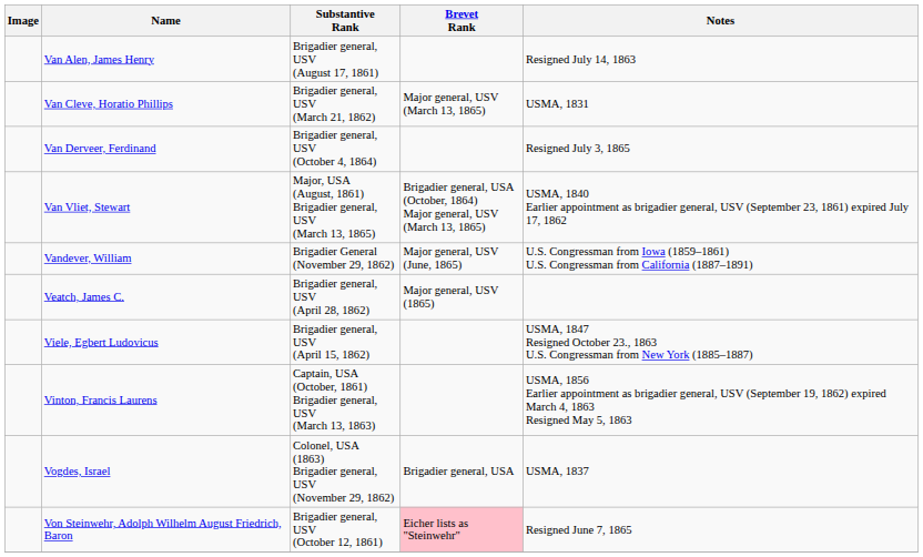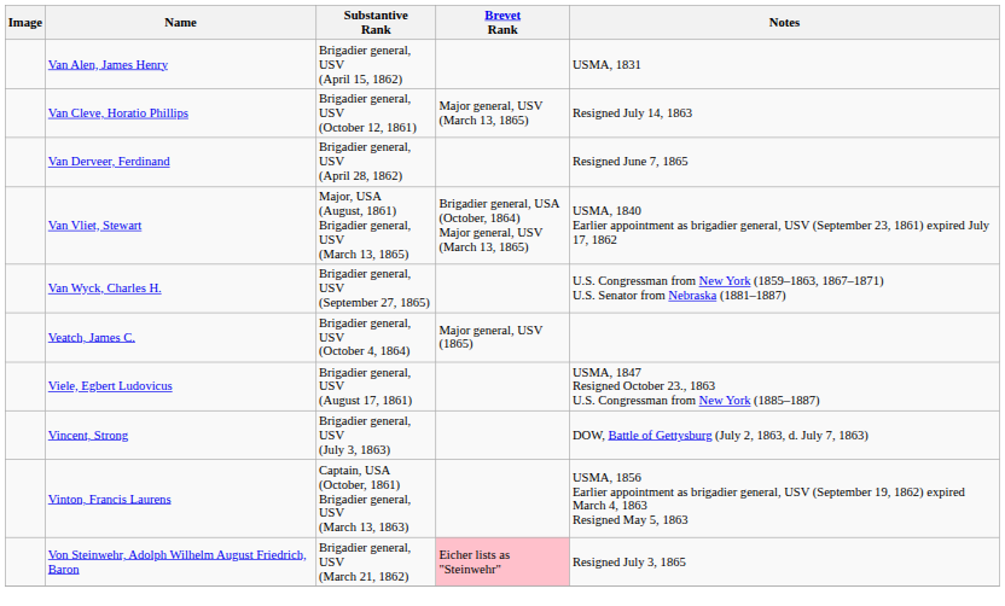Van Alen, James Henry | Substantive Rank: Brigadier general, USV (August 17, 1861) -> Brigadier general, USV (April 15, 1862)
Van Alen, James Henry | Notes: Resigned July 14, 1863 -> USMA, 1831
Van Cleve, Horatio Phillips | Substantive Rank: Brigadier general, USV (March 21, 1862) -> Brigadier general, USV (October 12, 1861)
Van Cleve, Horatio Phillips | Notes: USMA, 1831 -> Resigned July 14, 1863
Van Derveer, Ferdinand | Substantive Rank: Brigadier general, USV (October 4, 1864) -> Brigadier general, USV (April 28, 1862)
Van Derveer, Ferdinand | Notes: Resigned July 3, 1865 -> Resigned June 7, 1865
+ row: Van Wyck, Charles H. | Brigadier general, USV (September 27, 1865) | U.S. Congressman from New York (1859–1863, 1867–1871) U.S. Senator from Nebraska (1881–1887)
- row: Vandever, William | Brigadier General (November 29, 1862) | Major general, USV (June, 1865) | U.S. Congressman from Iowa (1859–1861) U.S. Congressman from California (1887–1891)
Veatch, James C. | Substantive Rank: Brigadier general, USV (April 28, 1862) -> Brigadier general, USV (October 4, 1864)
Viele, Egbert Ludovicus | Substantive Rank: Brigadier general, USV (April 15, 1862) -> Brigadier general, USV (August 17, 1861)
+ row: Vincent, Strong | Brigadier general, USV (July 3, 1863) | DOW, Battle of Gettysburg (July 2, 1863, d. July 7, 1863)
- row: Vogdes, Israel | Colonel, USA (1863) Brigadier general, USV (November 29, 1862) | Brigadier general, USA | USMA, 1837
Von Steinwehr, Adolph Wilhelm August Friedrich, Baron | Substantive Rank: Brigadier general, USV (October 12, 1861) -> Brigadier general, USV (March 21, 1862)
Von Steinwehr, Adolph Wilhelm August Friedrich, Baron | Notes: Resigned June 7, 1865 -> Resigned July 3, 1865
